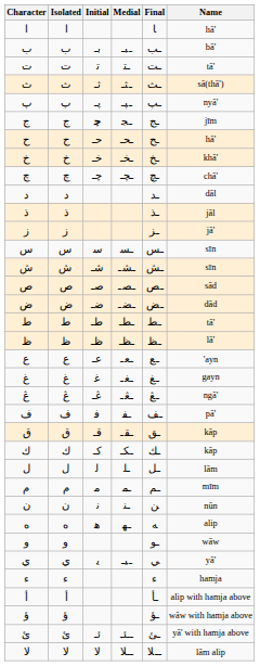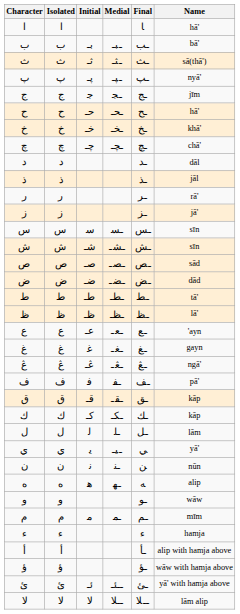- row: ت | ﺕ | ﺗ | ـﺘ | ـﺖ | tā'
ج | Initial: bold -> normal
+ row: ر | ﺭ | ـر | rā'
rows swapped: م <-> ي
